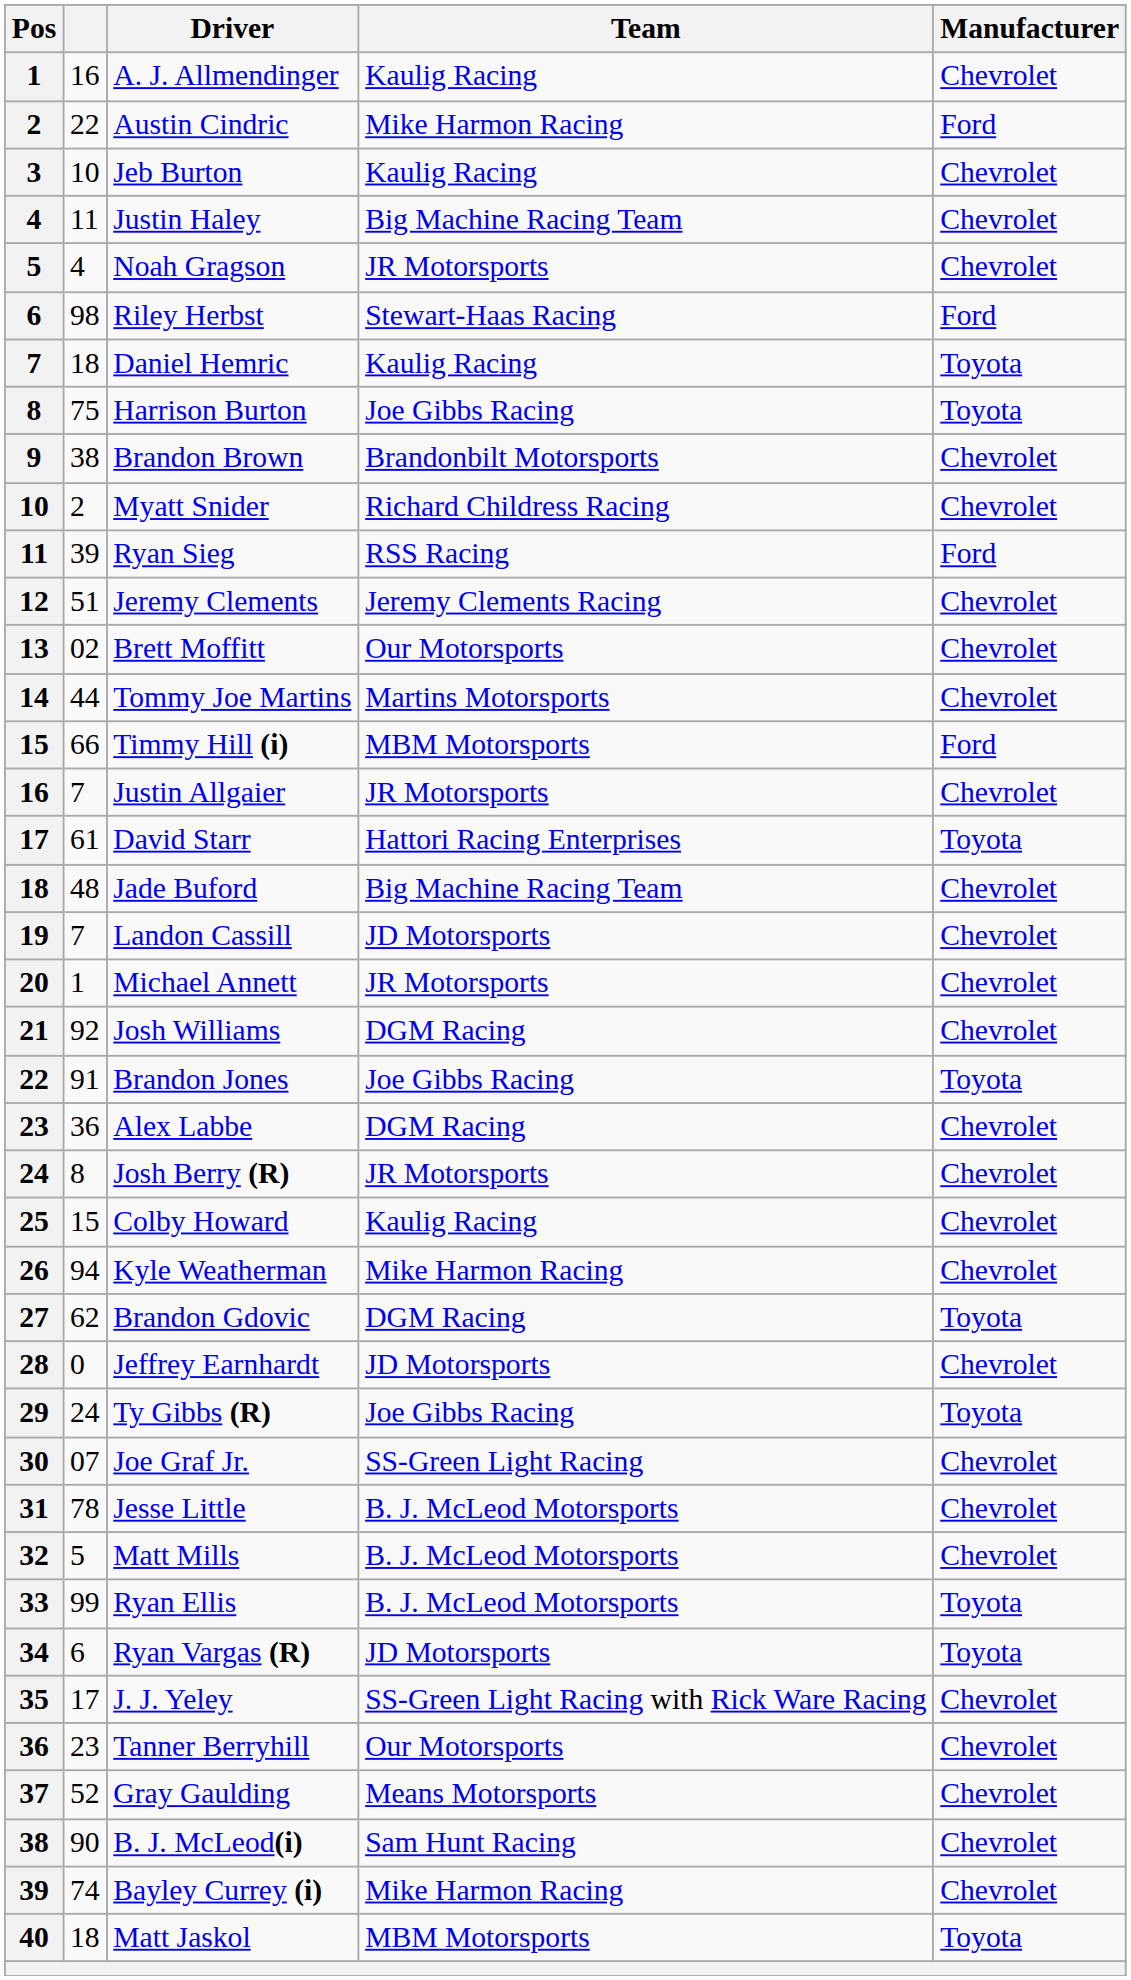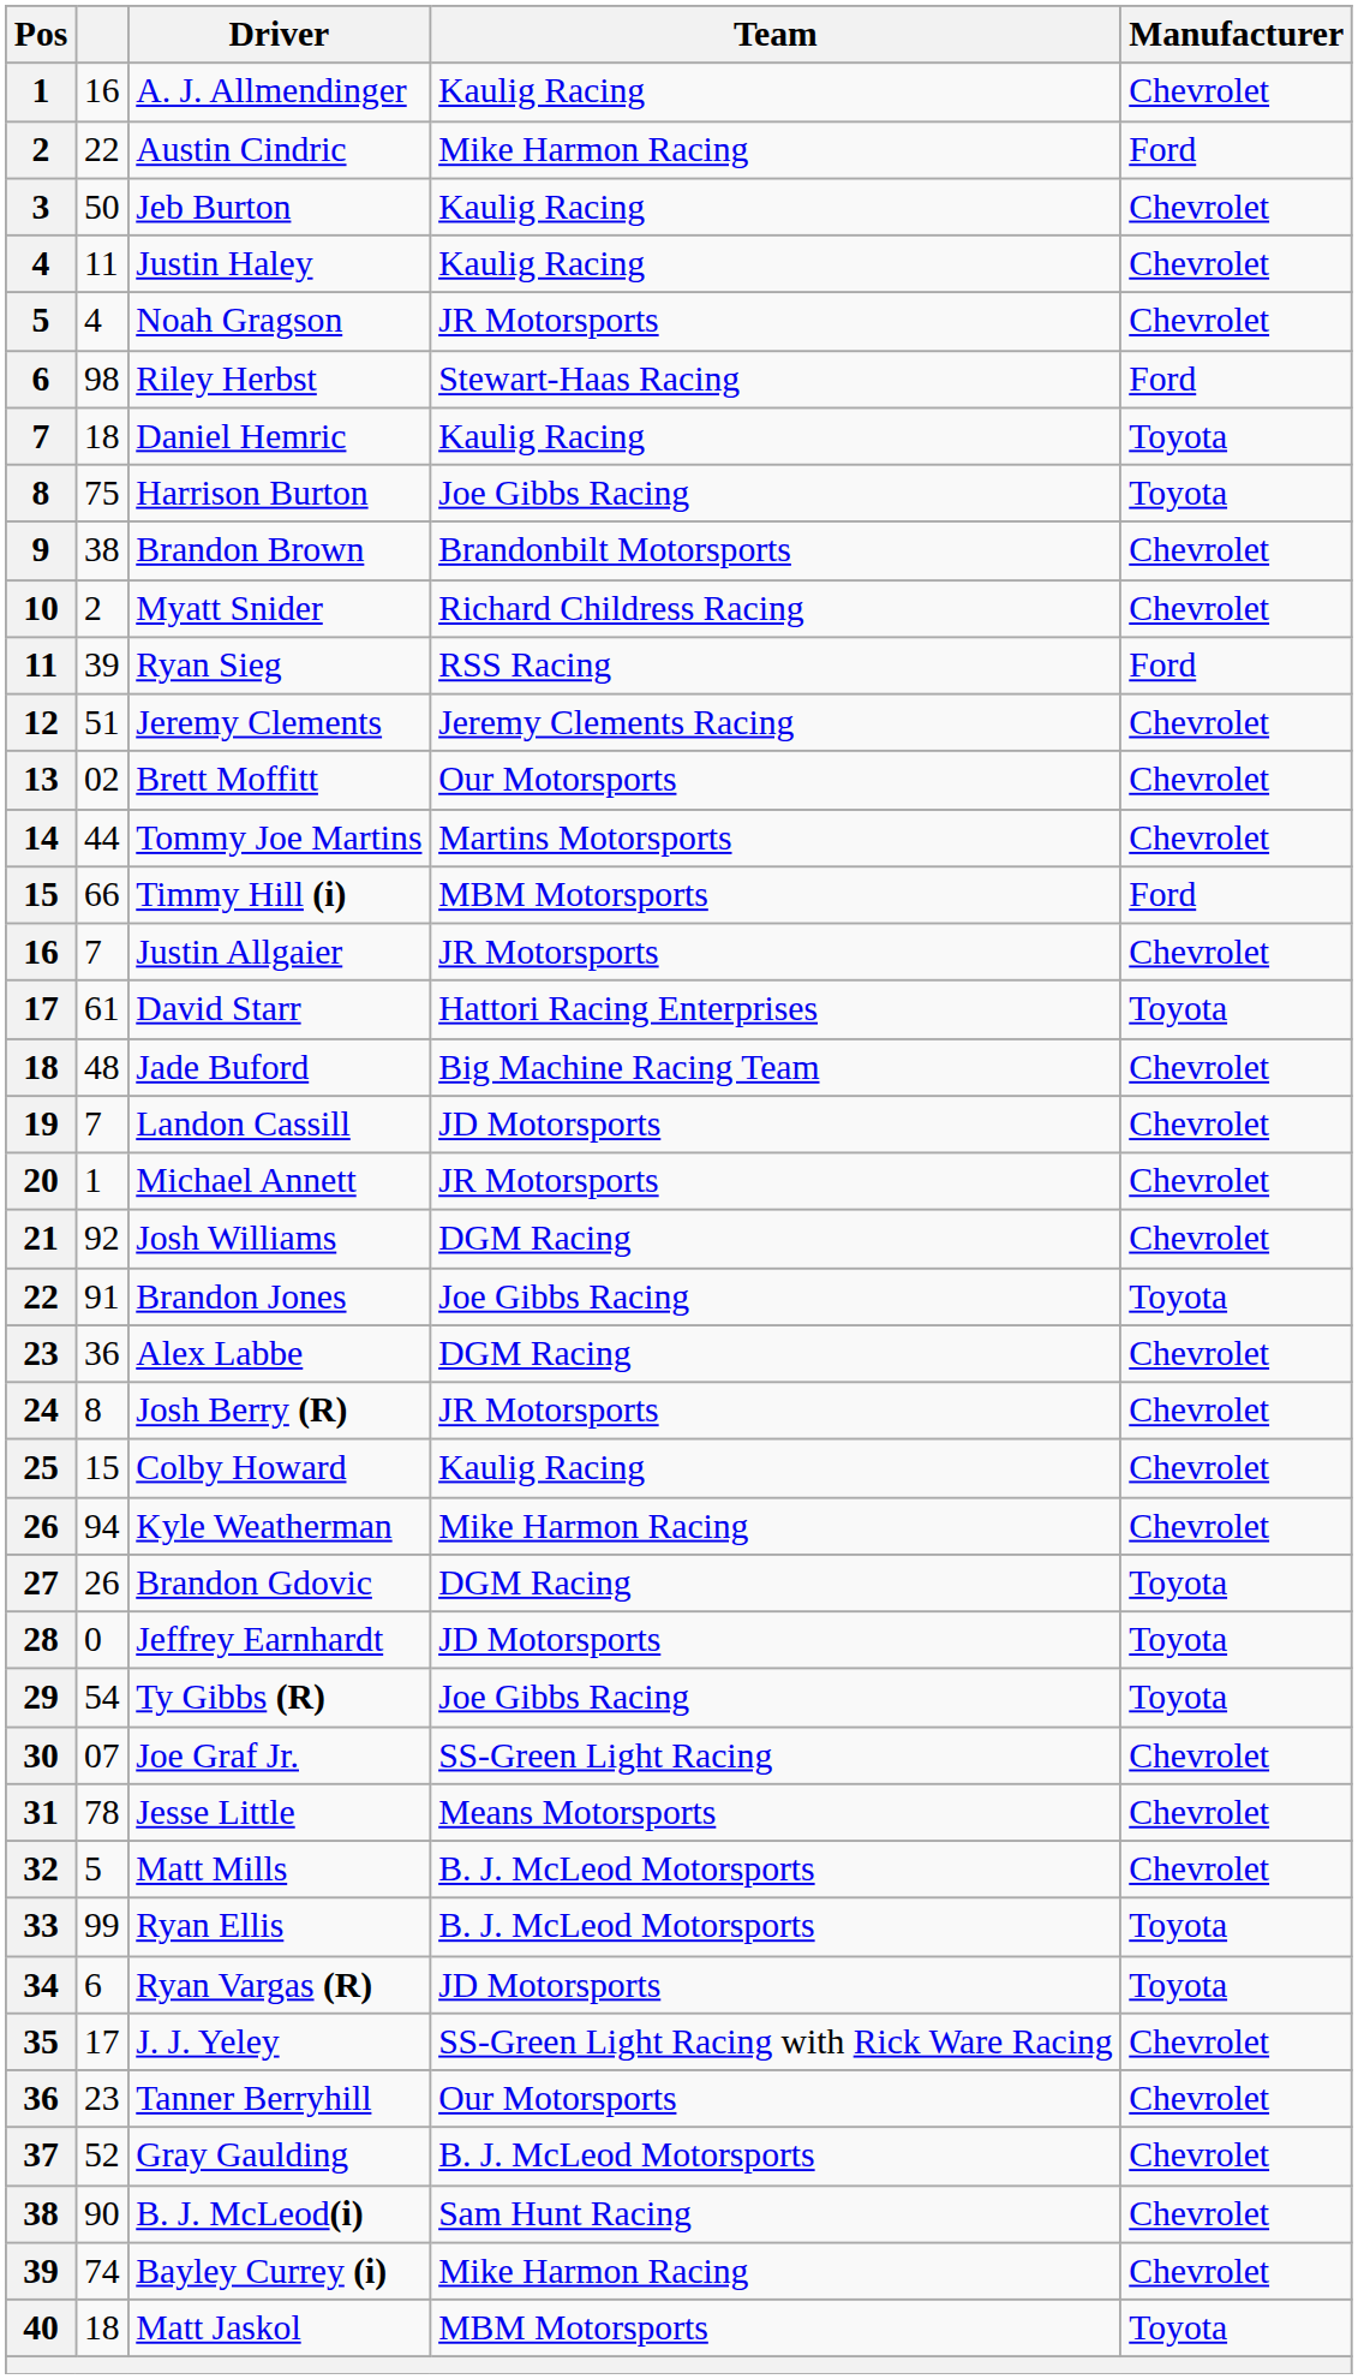Jeb Burton | column 2: 10 -> 50
Justin Haley | Team: Big Machine Racing Team -> Kaulig Racing
Brandon Gdovic | column 2: 62 -> 26
Jeffrey Earnhardt | Manufacturer: Chevrolet -> Toyota
Ty Gibbs (R) | column 2: 24 -> 54
Jesse Little | Team: B. J. McLeod Motorsports -> Means Motorsports
Gray Gaulding | Team: Means Motorsports -> B. J. McLeod Motorsports
